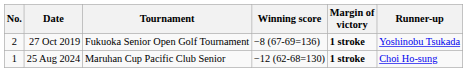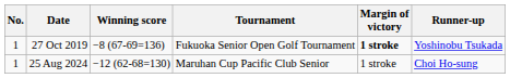columns swapped: Tournament <-> Winning score
27 Oct 2019 | No.: 2 -> 1
25 Aug 2024 | Margin of victory: bold -> normal
